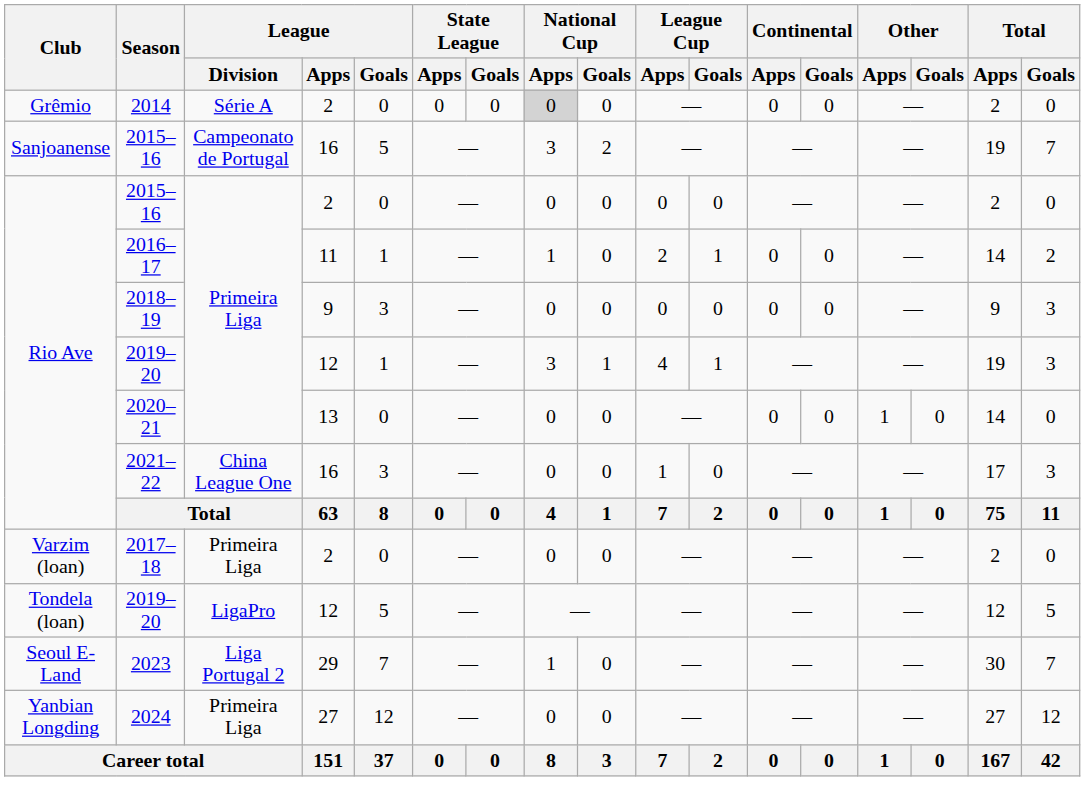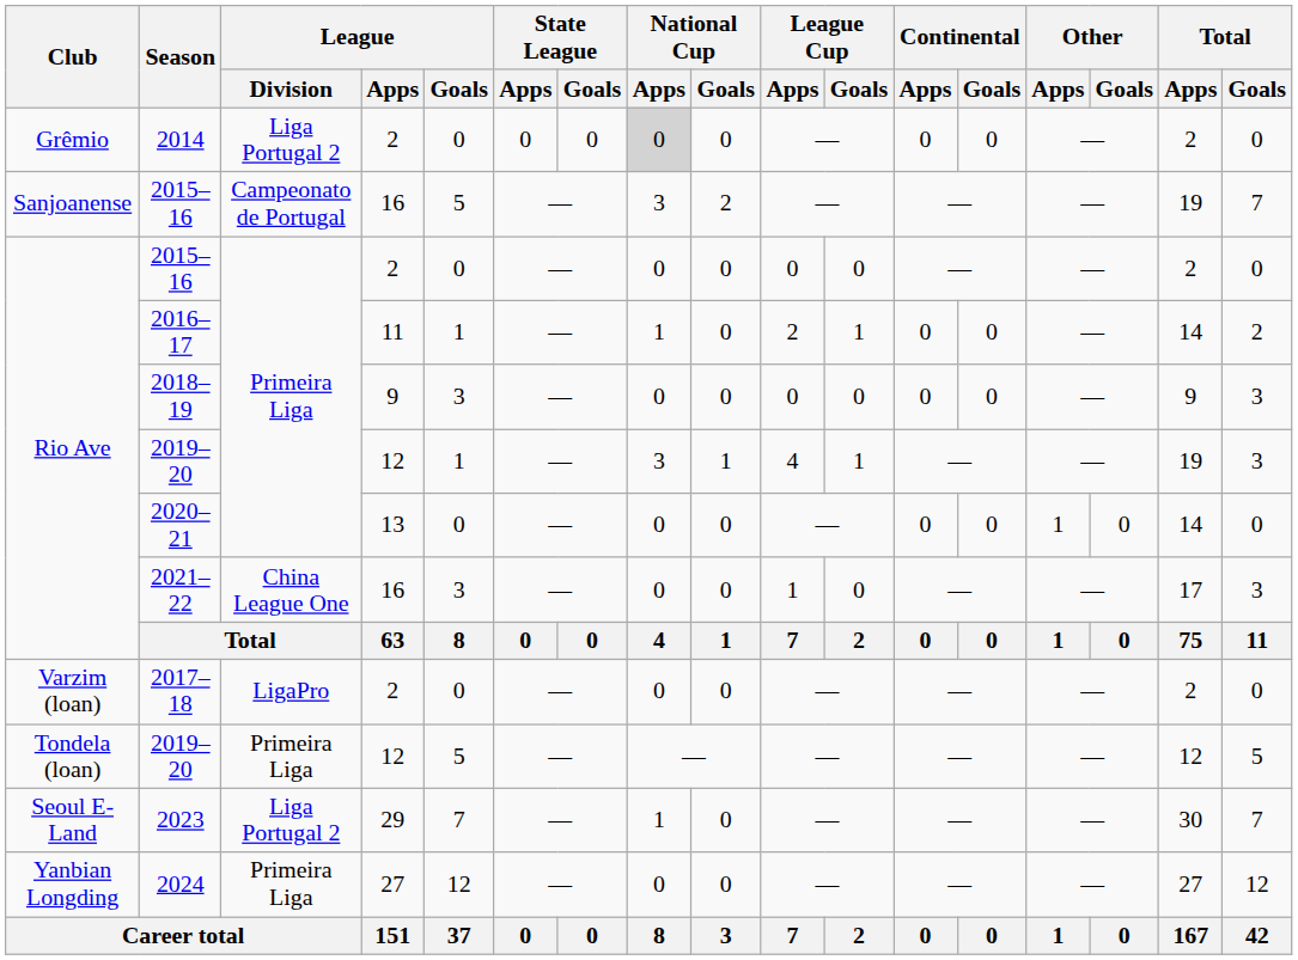2014 | League / Division: Série A -> Liga Portugal 2
2017–18 | League / Division: Primeira Liga -> LigaPro
Tondela (loan) / 2019–20 | League / Division: LigaPro -> Primeira Liga
